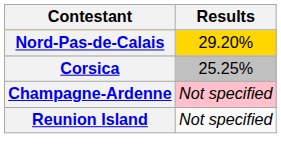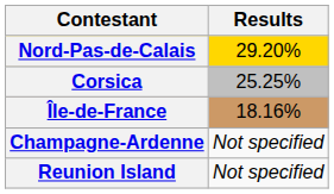+ row: Île-de-France | 18.16%
Champagne-Ardenne | Results: pink background -> no background
